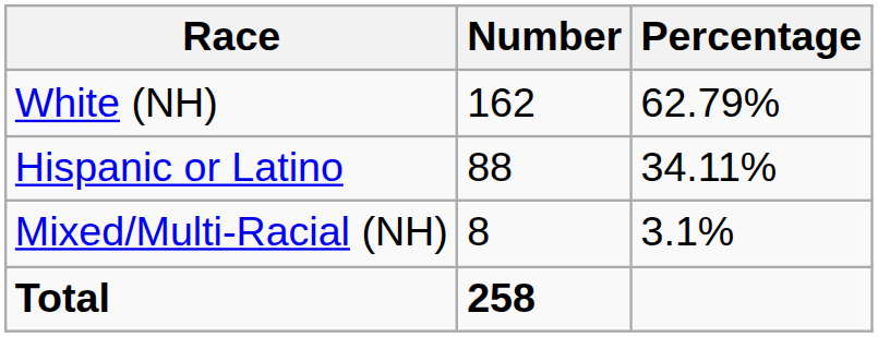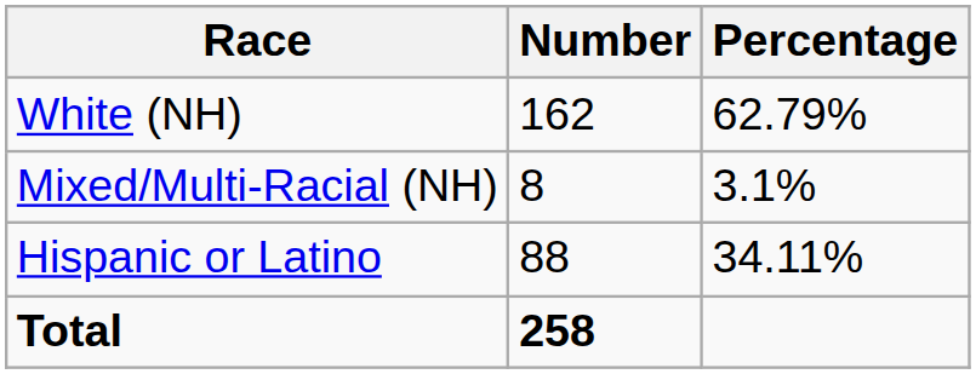rows swapped: Mixed/Multi-Racial (NH) <-> Hispanic or Latino
